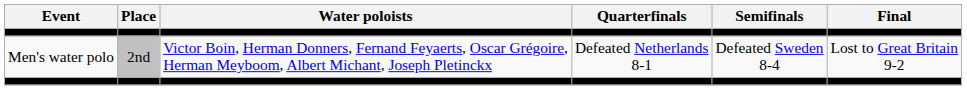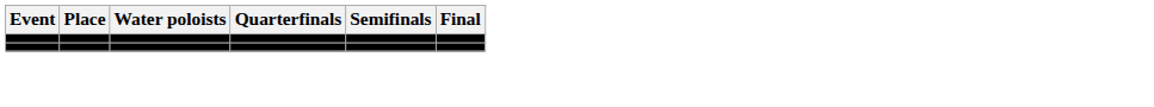- row: Men's water polo | 2nd | Victor Boin, Herman Donners, Fernand Feyaerts, Oscar Grégoire, Herman Meyboom, Albert Michant, Joseph Pletinckx | Defeated Netherlands 8-1 | Defeated Sweden 8-4 | Lost to Great Britain 9-2
